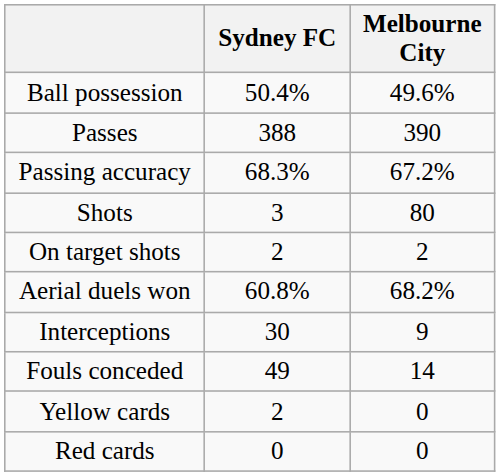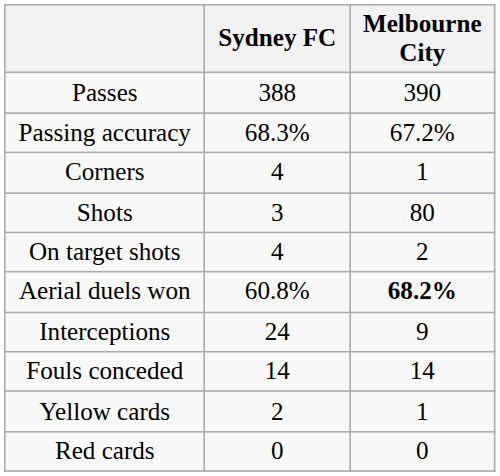- row: Ball possession | 50.4% | 49.6%
+ row: Corners | 4 | 1
On target shots | Sydney FC: 2 -> 4
Aerial duels won | Melbourne City: normal -> bold
Interceptions | Sydney FC: 30 -> 24
Fouls conceded | Sydney FC: 49 -> 14
Yellow cards | Melbourne City: 0 -> 1
